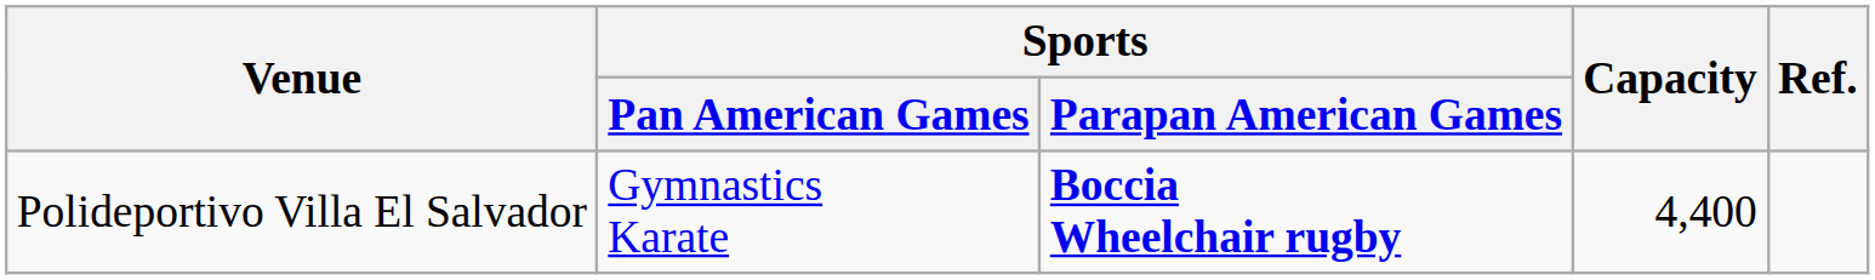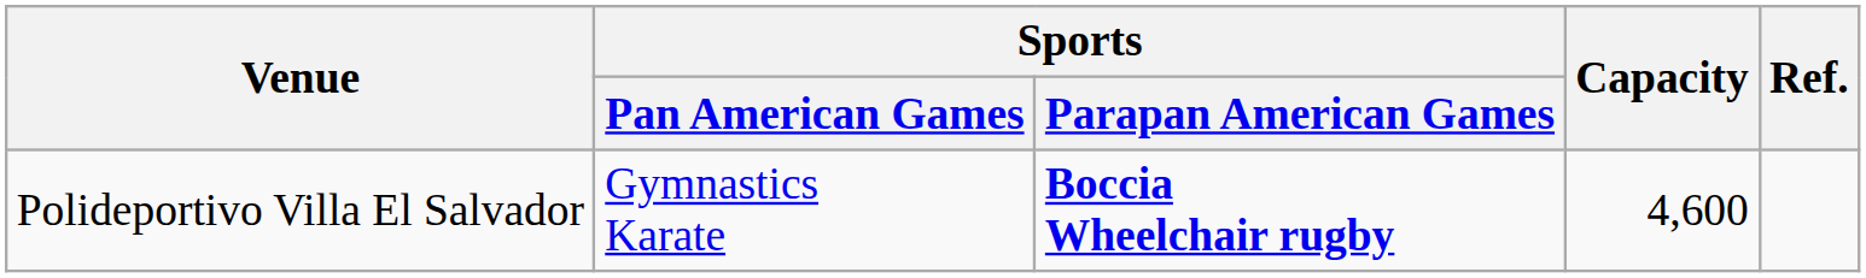Polideportivo Villa El Salvador | Capacity: 4,400 -> 4,600
